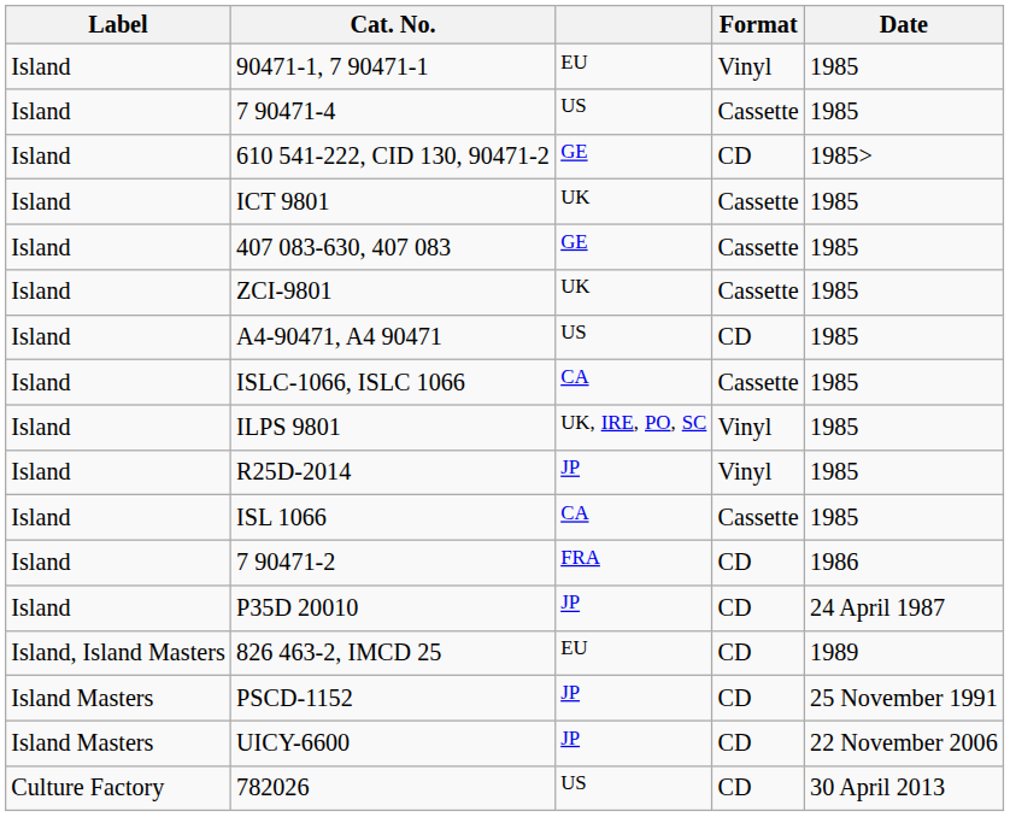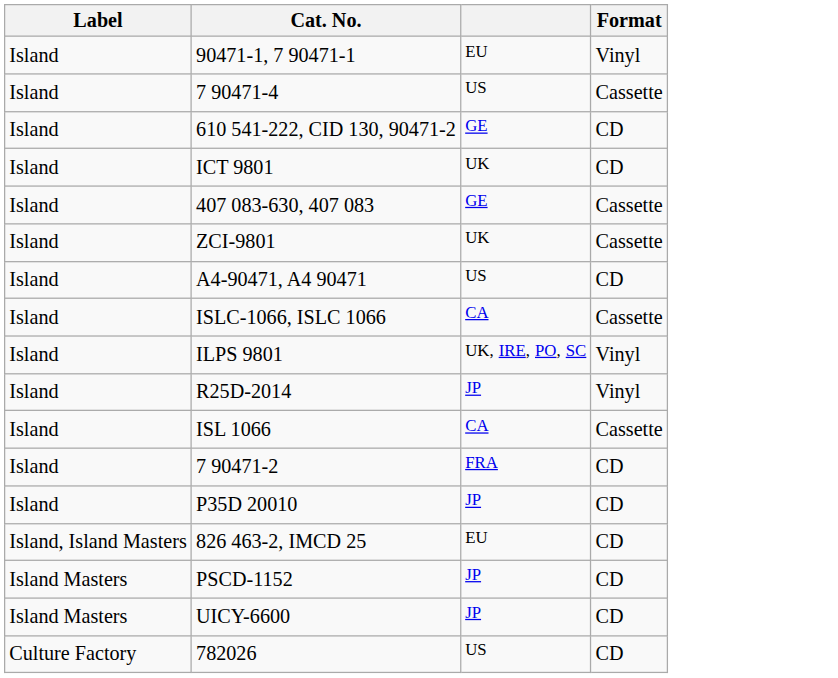- column: Date | 1985 | 1985 | 1985> | 1985 | 1985 | 1985 | 1985 | 1985 | 1985 | 1985 | 1985 | 1986 | 24 April 1987 | 1989 | 25 November 1991 | 22 November 2006 | 30 April 2013
ICT 9801 | Format: Cassette -> CD
